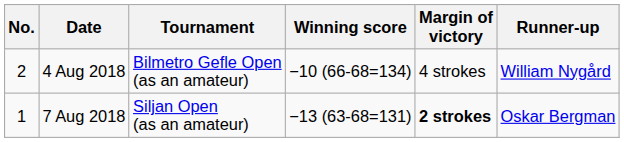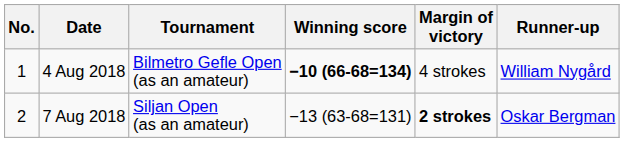4 Aug 2018 | No.: 2 -> 1
4 Aug 2018 | Winning score: normal -> bold
7 Aug 2018 | No.: 1 -> 2
